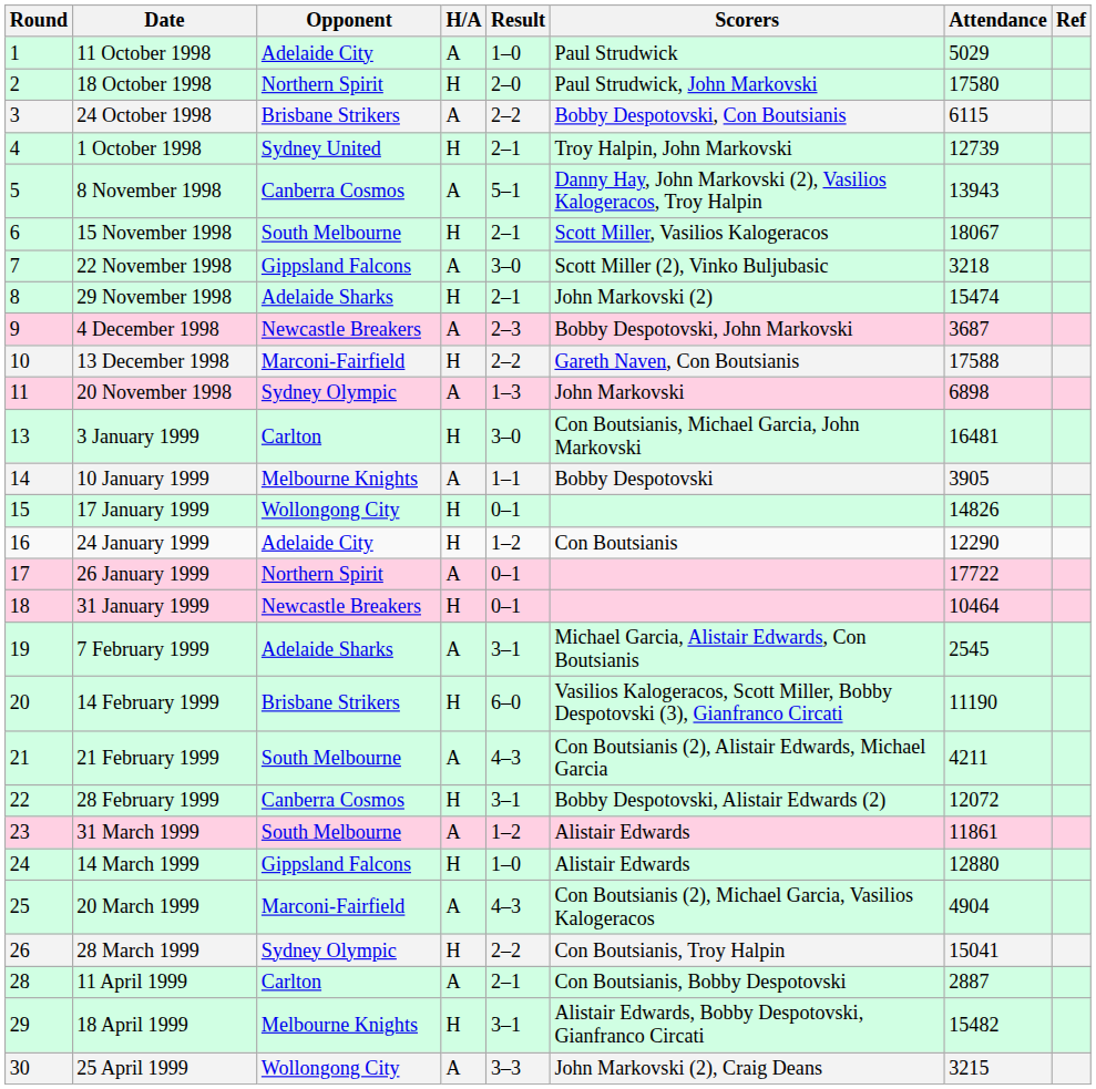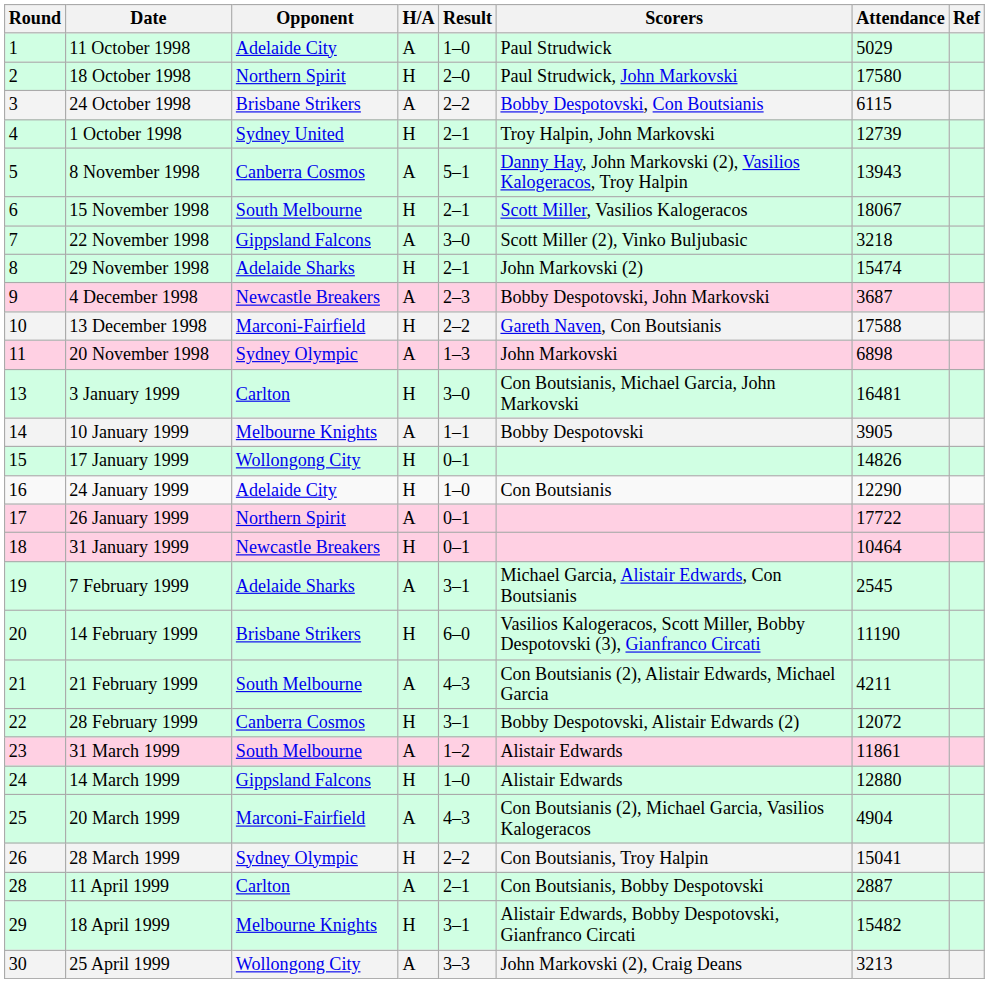24 January 1999 | Result: 1–2 -> 1–0
25 April 1999 | Attendance: 3215 -> 3213
